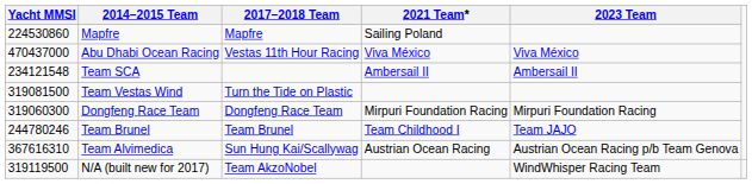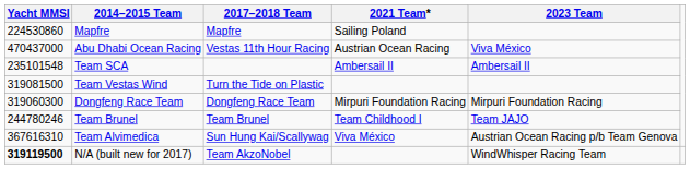Abu Dhabi Ocean Racing | 2021 Team*: Viva México -> Austrian Ocean Racing
Team SCA | Yacht MMSI: 234121548 -> 235101548
Team Alvimedica | 2021 Team*: Austrian Ocean Racing -> Viva México
N/A (built new for 2017) | Yacht MMSI: normal -> bold
